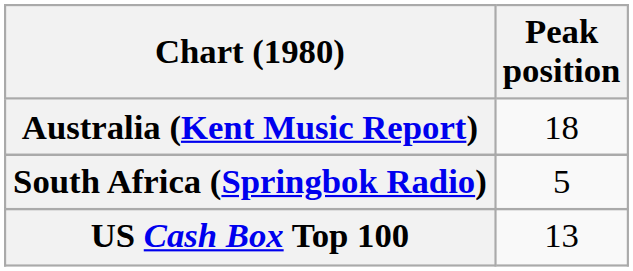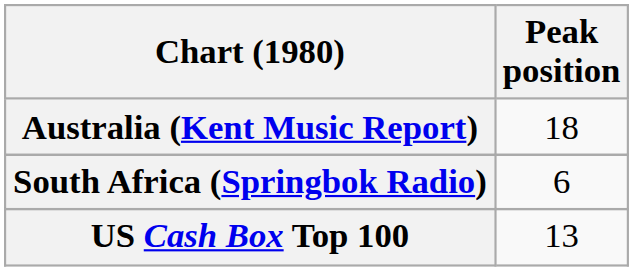South Africa (Springbok Radio) | Peak position: 5 -> 6
